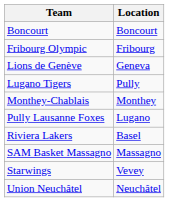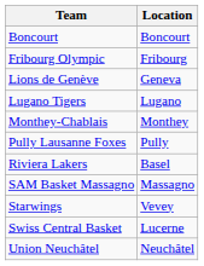Lugano Tigers | Location: Pully -> Lugano
Pully Lausanne Foxes | Location: Lugano -> Pully
+ row: Swiss Central Basket | Lucerne
